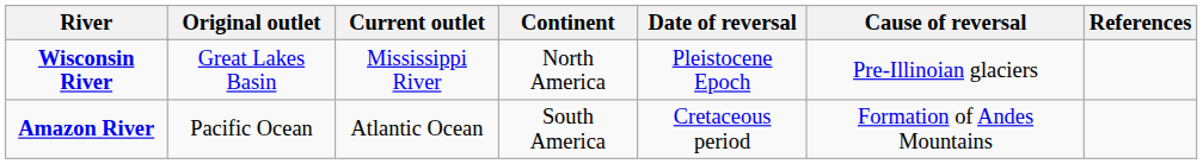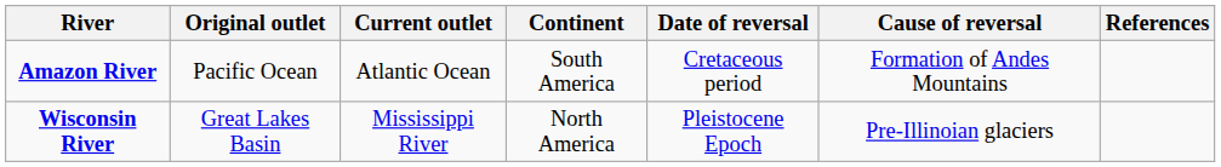rows swapped: Amazon River <-> Wisconsin River
